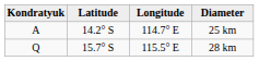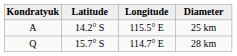25 km | Longitude: 114.7° E -> 115.5° E
28 km | Longitude: 115.5° E -> 114.7° E
